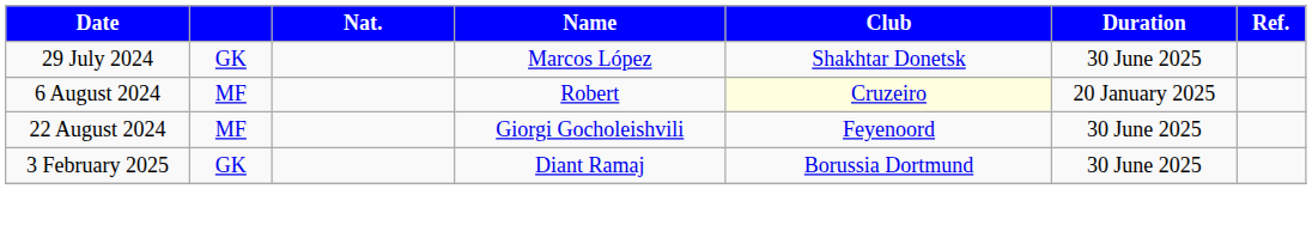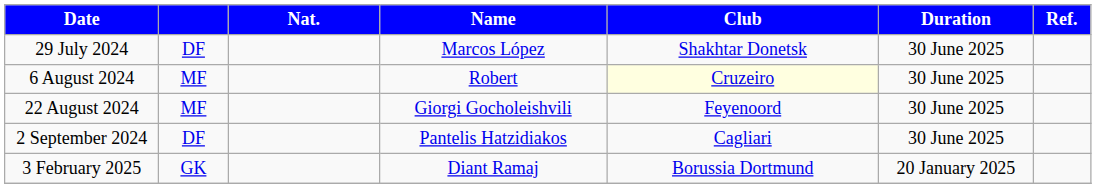29 July 2024 | column 2: GK -> DF
6 August 2024 | Duration: 20 January 2025 -> 30 June 2025
+ row: 2 September 2024 | DF | Pantelis Hatzidiakos | Cagliari | 30 June 2025
3 February 2025 | Duration: 30 June 2025 -> 20 January 2025
